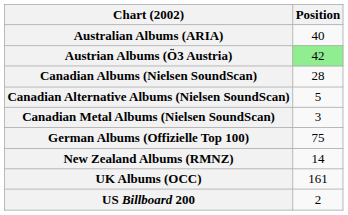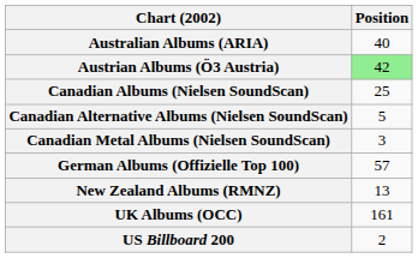Canadian Albums (Nielsen SoundScan) | Position: 28 -> 25
German Albums (Offizielle Top 100) | Position: 75 -> 57
New Zealand Albums (RMNZ) | Position: 14 -> 13
